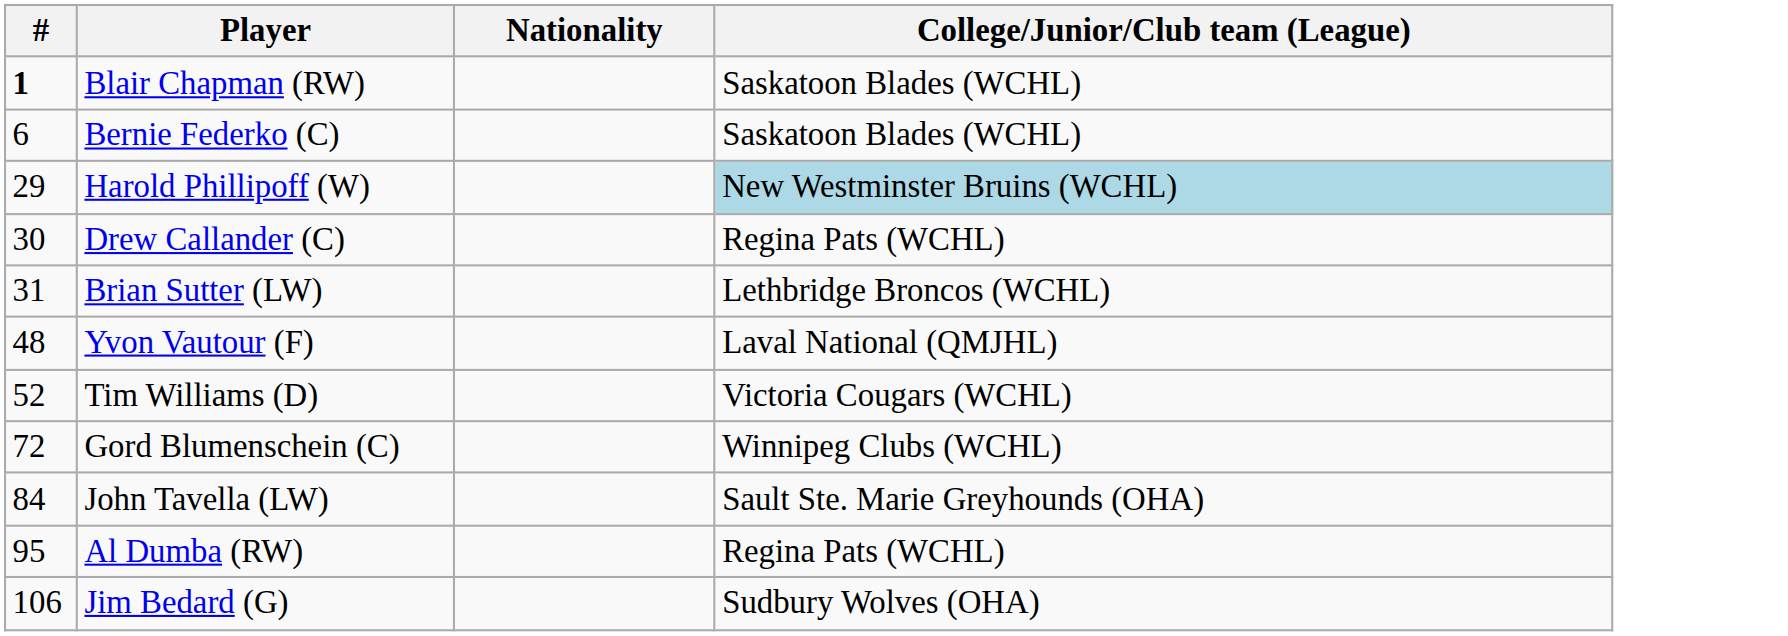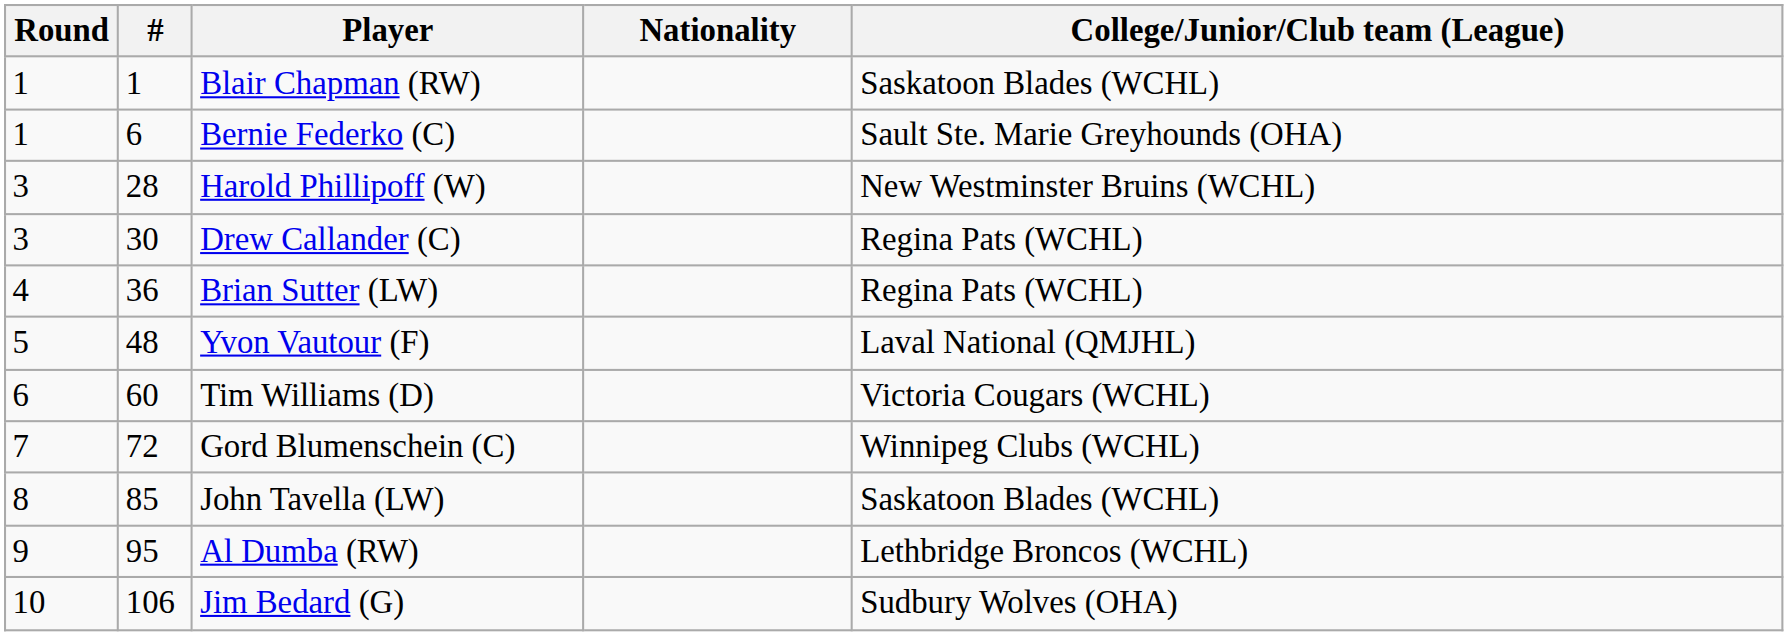+ column: Round | 1 | 1 | 3 | 3 | 4 | 5 | 6 | 7 | 8 | 9 | 10
Blair Chapman (RW) | #: bold -> normal
Bernie Federko (C) | College/Junior/Club team (League): Saskatoon Blades (WCHL) -> Sault Ste. Marie Greyhounds (OHA)
Harold Phillipoff (W) | #: 29 -> 28
Harold Phillipoff (W) | College/Junior/Club team (League): lightblue background -> no background
Brian Sutter (LW) | #: 31 -> 36
Brian Sutter (LW) | College/Junior/Club team (League): Lethbridge Broncos (WCHL) -> Regina Pats (WCHL)
Tim Williams (D) | #: 52 -> 60
John Tavella (LW) | #: 84 -> 85
John Tavella (LW) | College/Junior/Club team (League): Sault Ste. Marie Greyhounds (OHA) -> Saskatoon Blades (WCHL)
Al Dumba (RW) | College/Junior/Club team (League): Regina Pats (WCHL) -> Lethbridge Broncos (WCHL)
